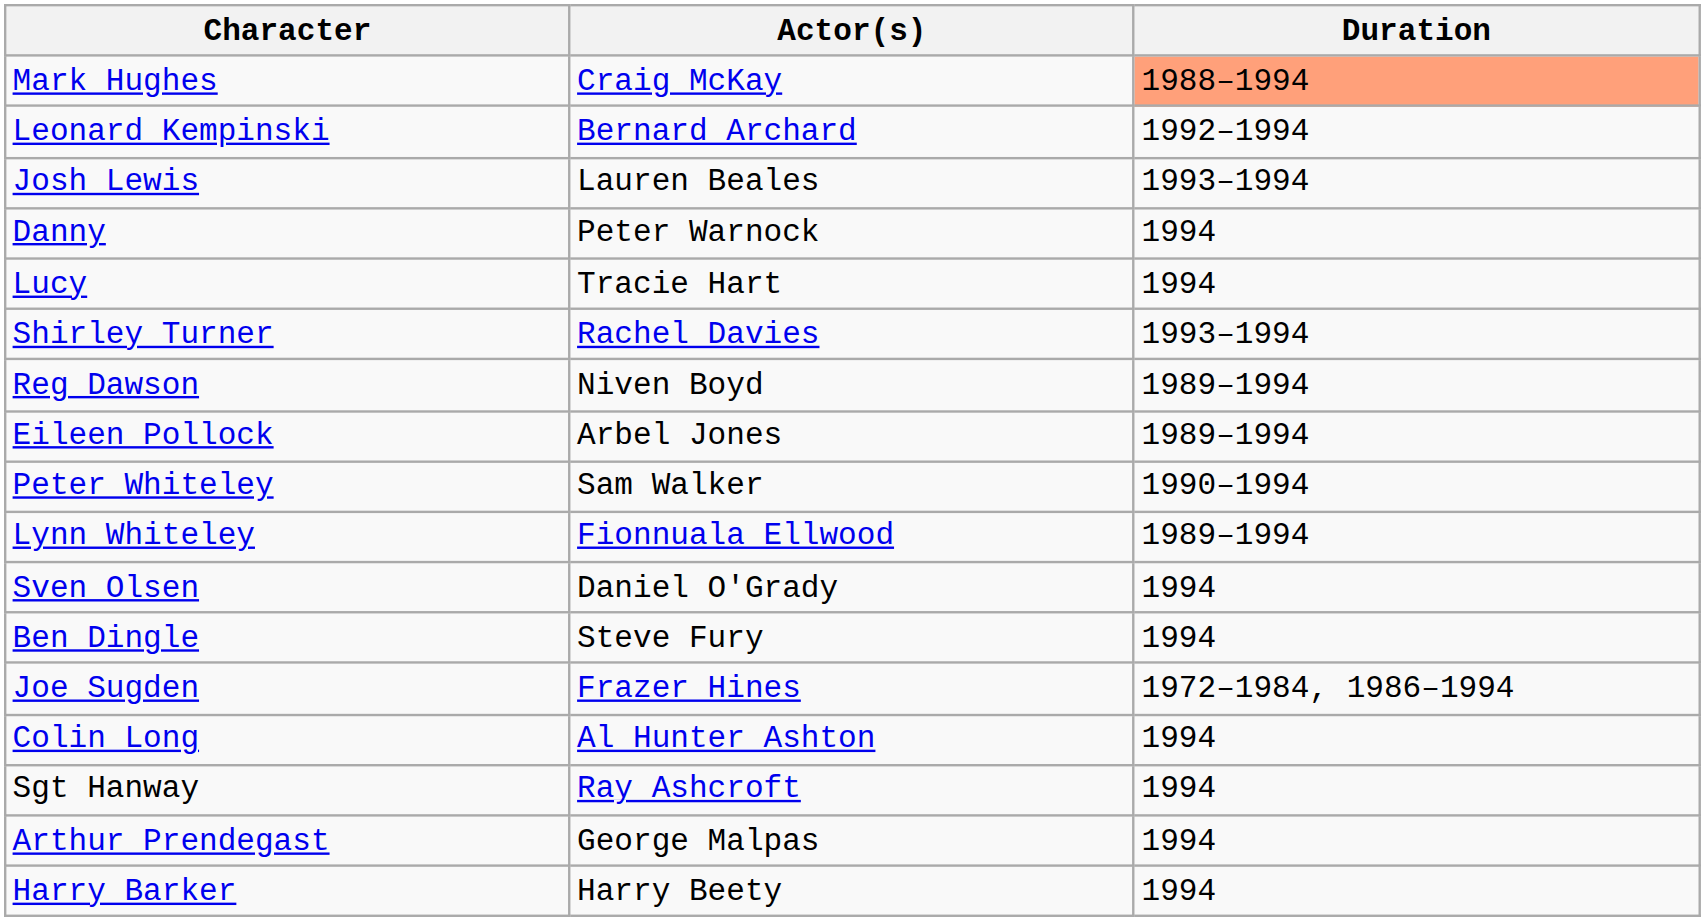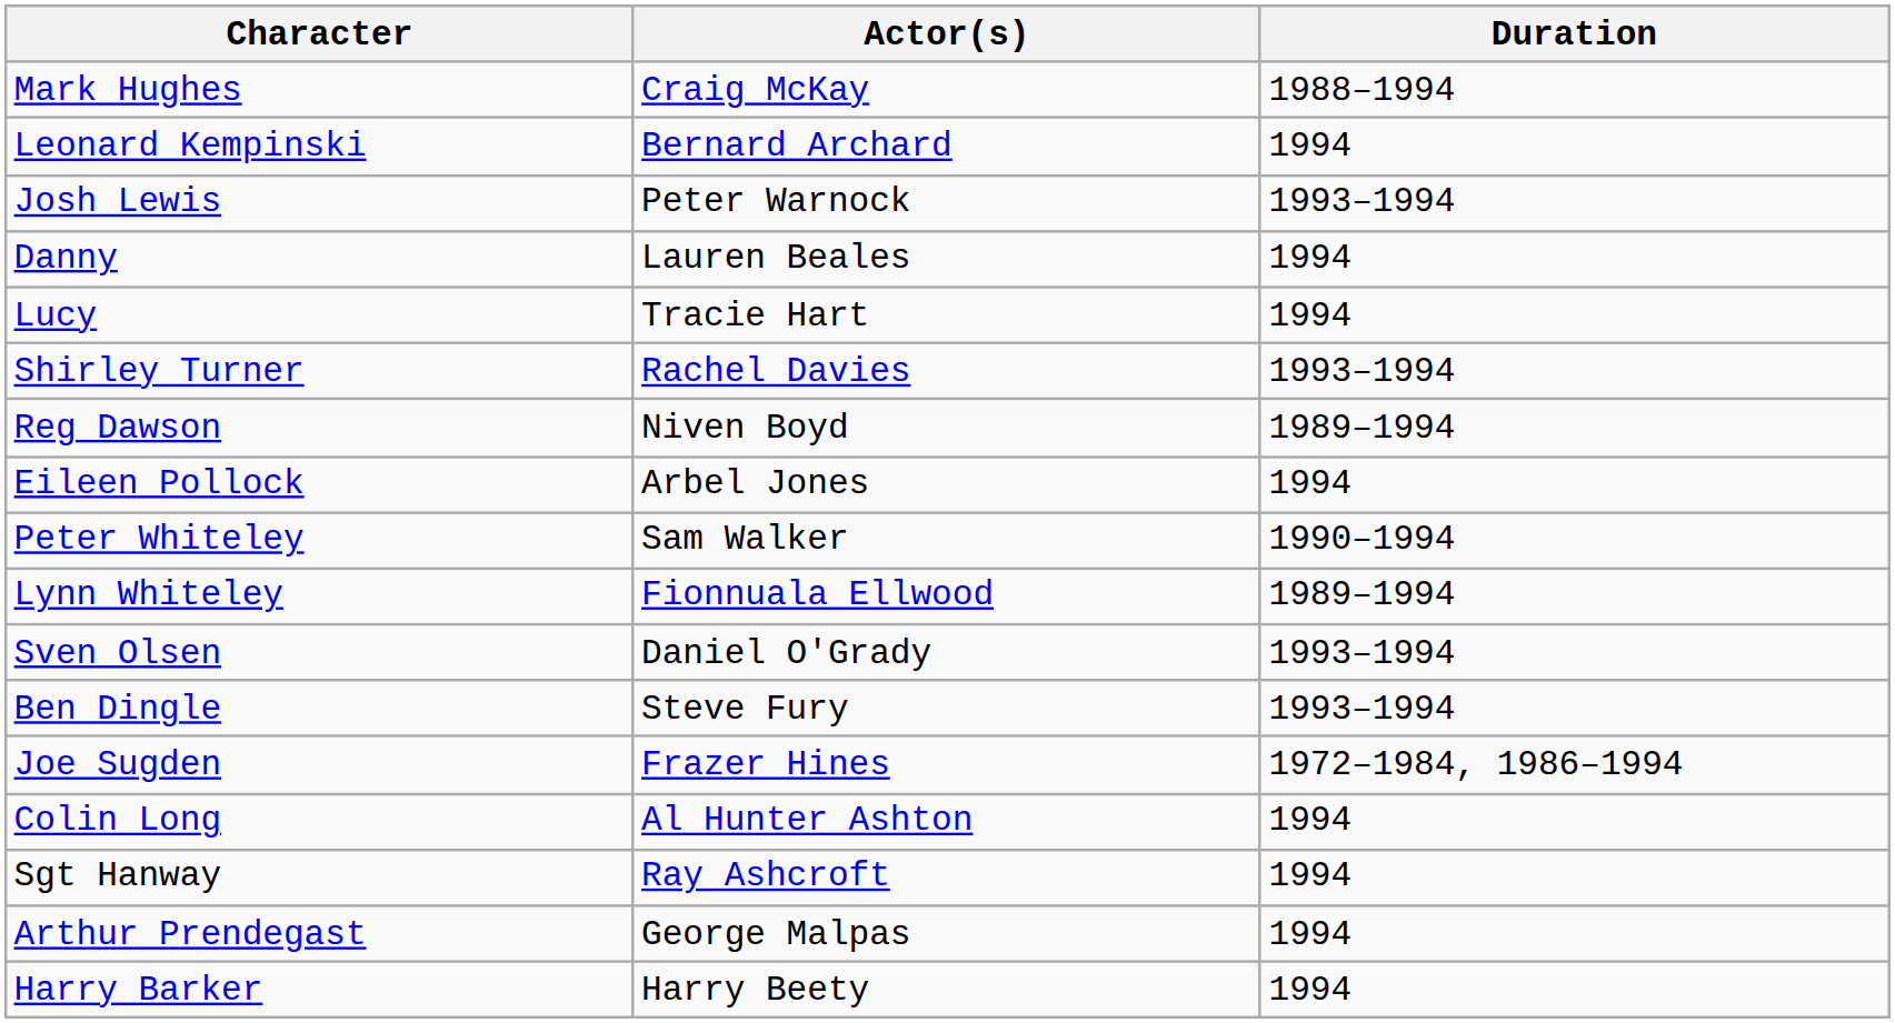Mark Hughes | Duration: lightsalmon background -> no background
Leonard Kempinski | Duration: 1992–1994 -> 1994
Josh Lewis | Actor(s): Lauren Beales -> Peter Warnock
Danny | Actor(s): Peter Warnock -> Lauren Beales
Eileen Pollock | Duration: 1989–1994 -> 1994
Sven Olsen | Duration: 1994 -> 1993–1994
Ben Dingle | Duration: 1994 -> 1993–1994
